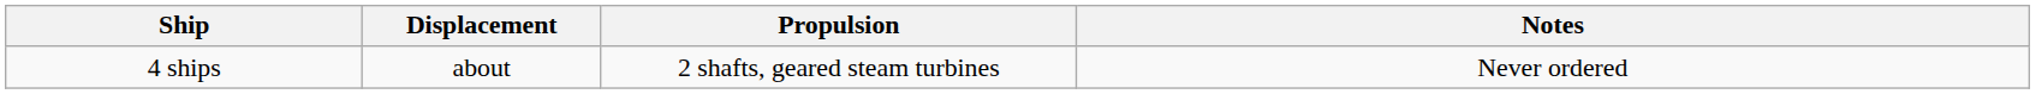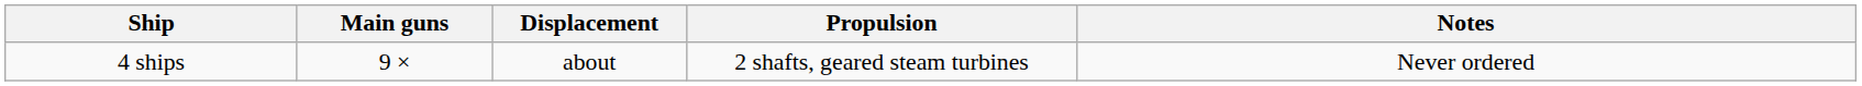+ column: Main guns | 9 ×
